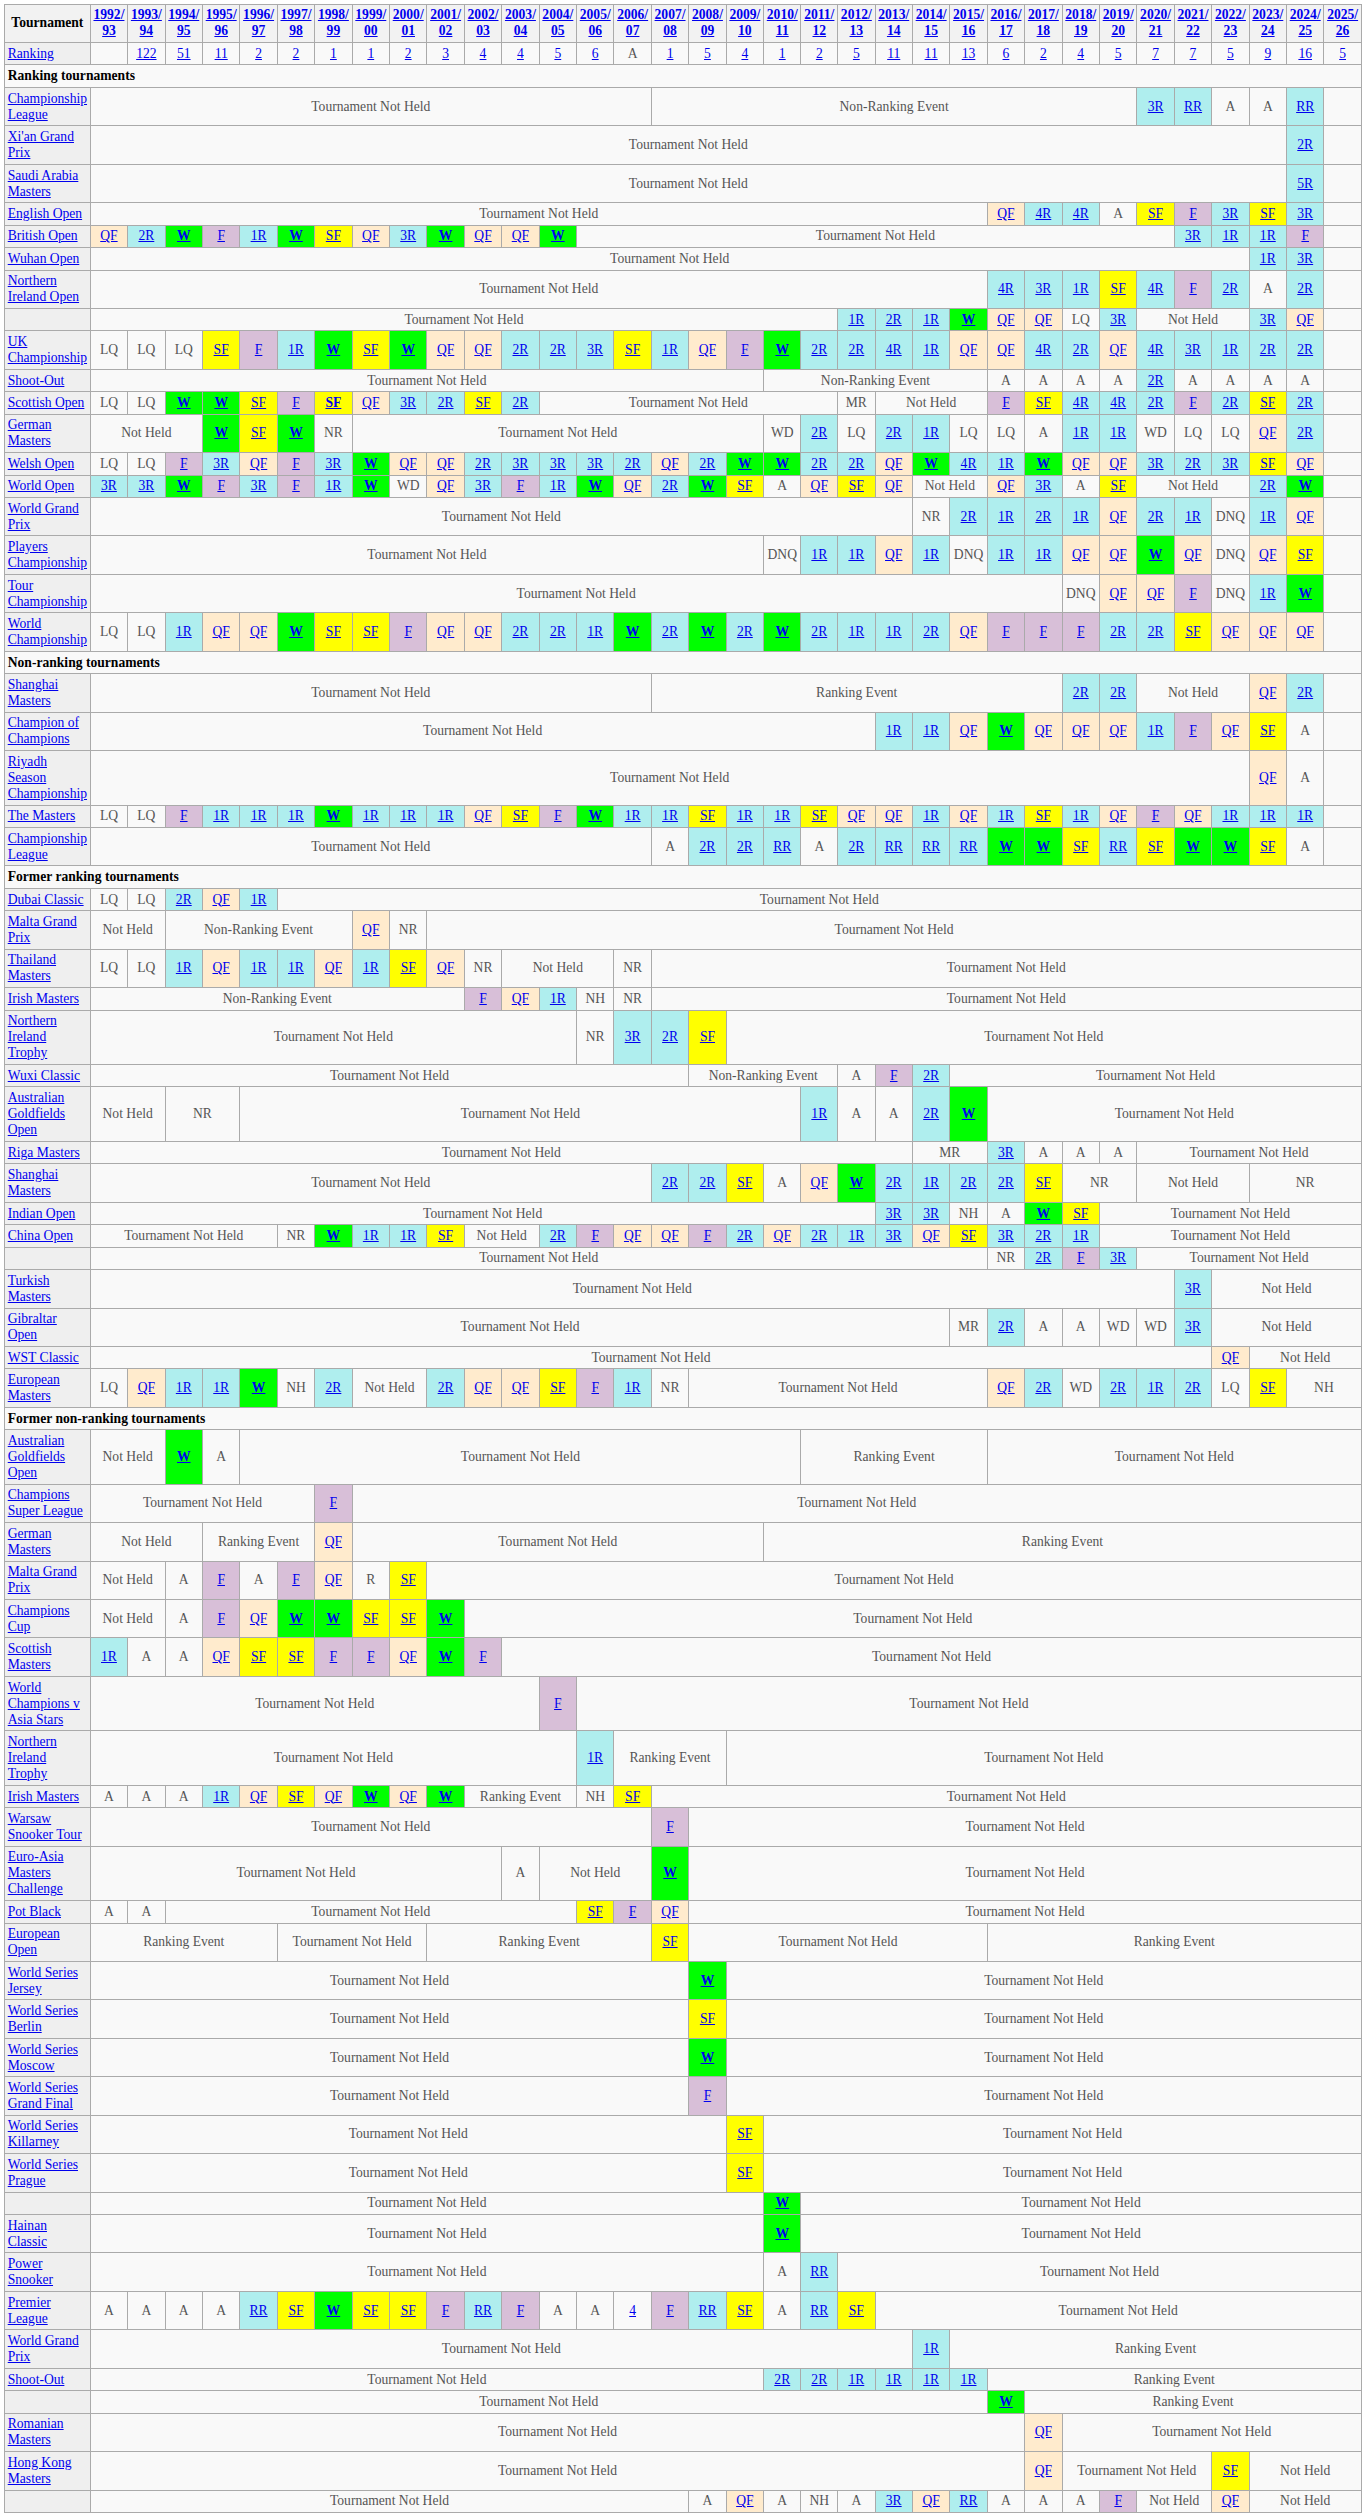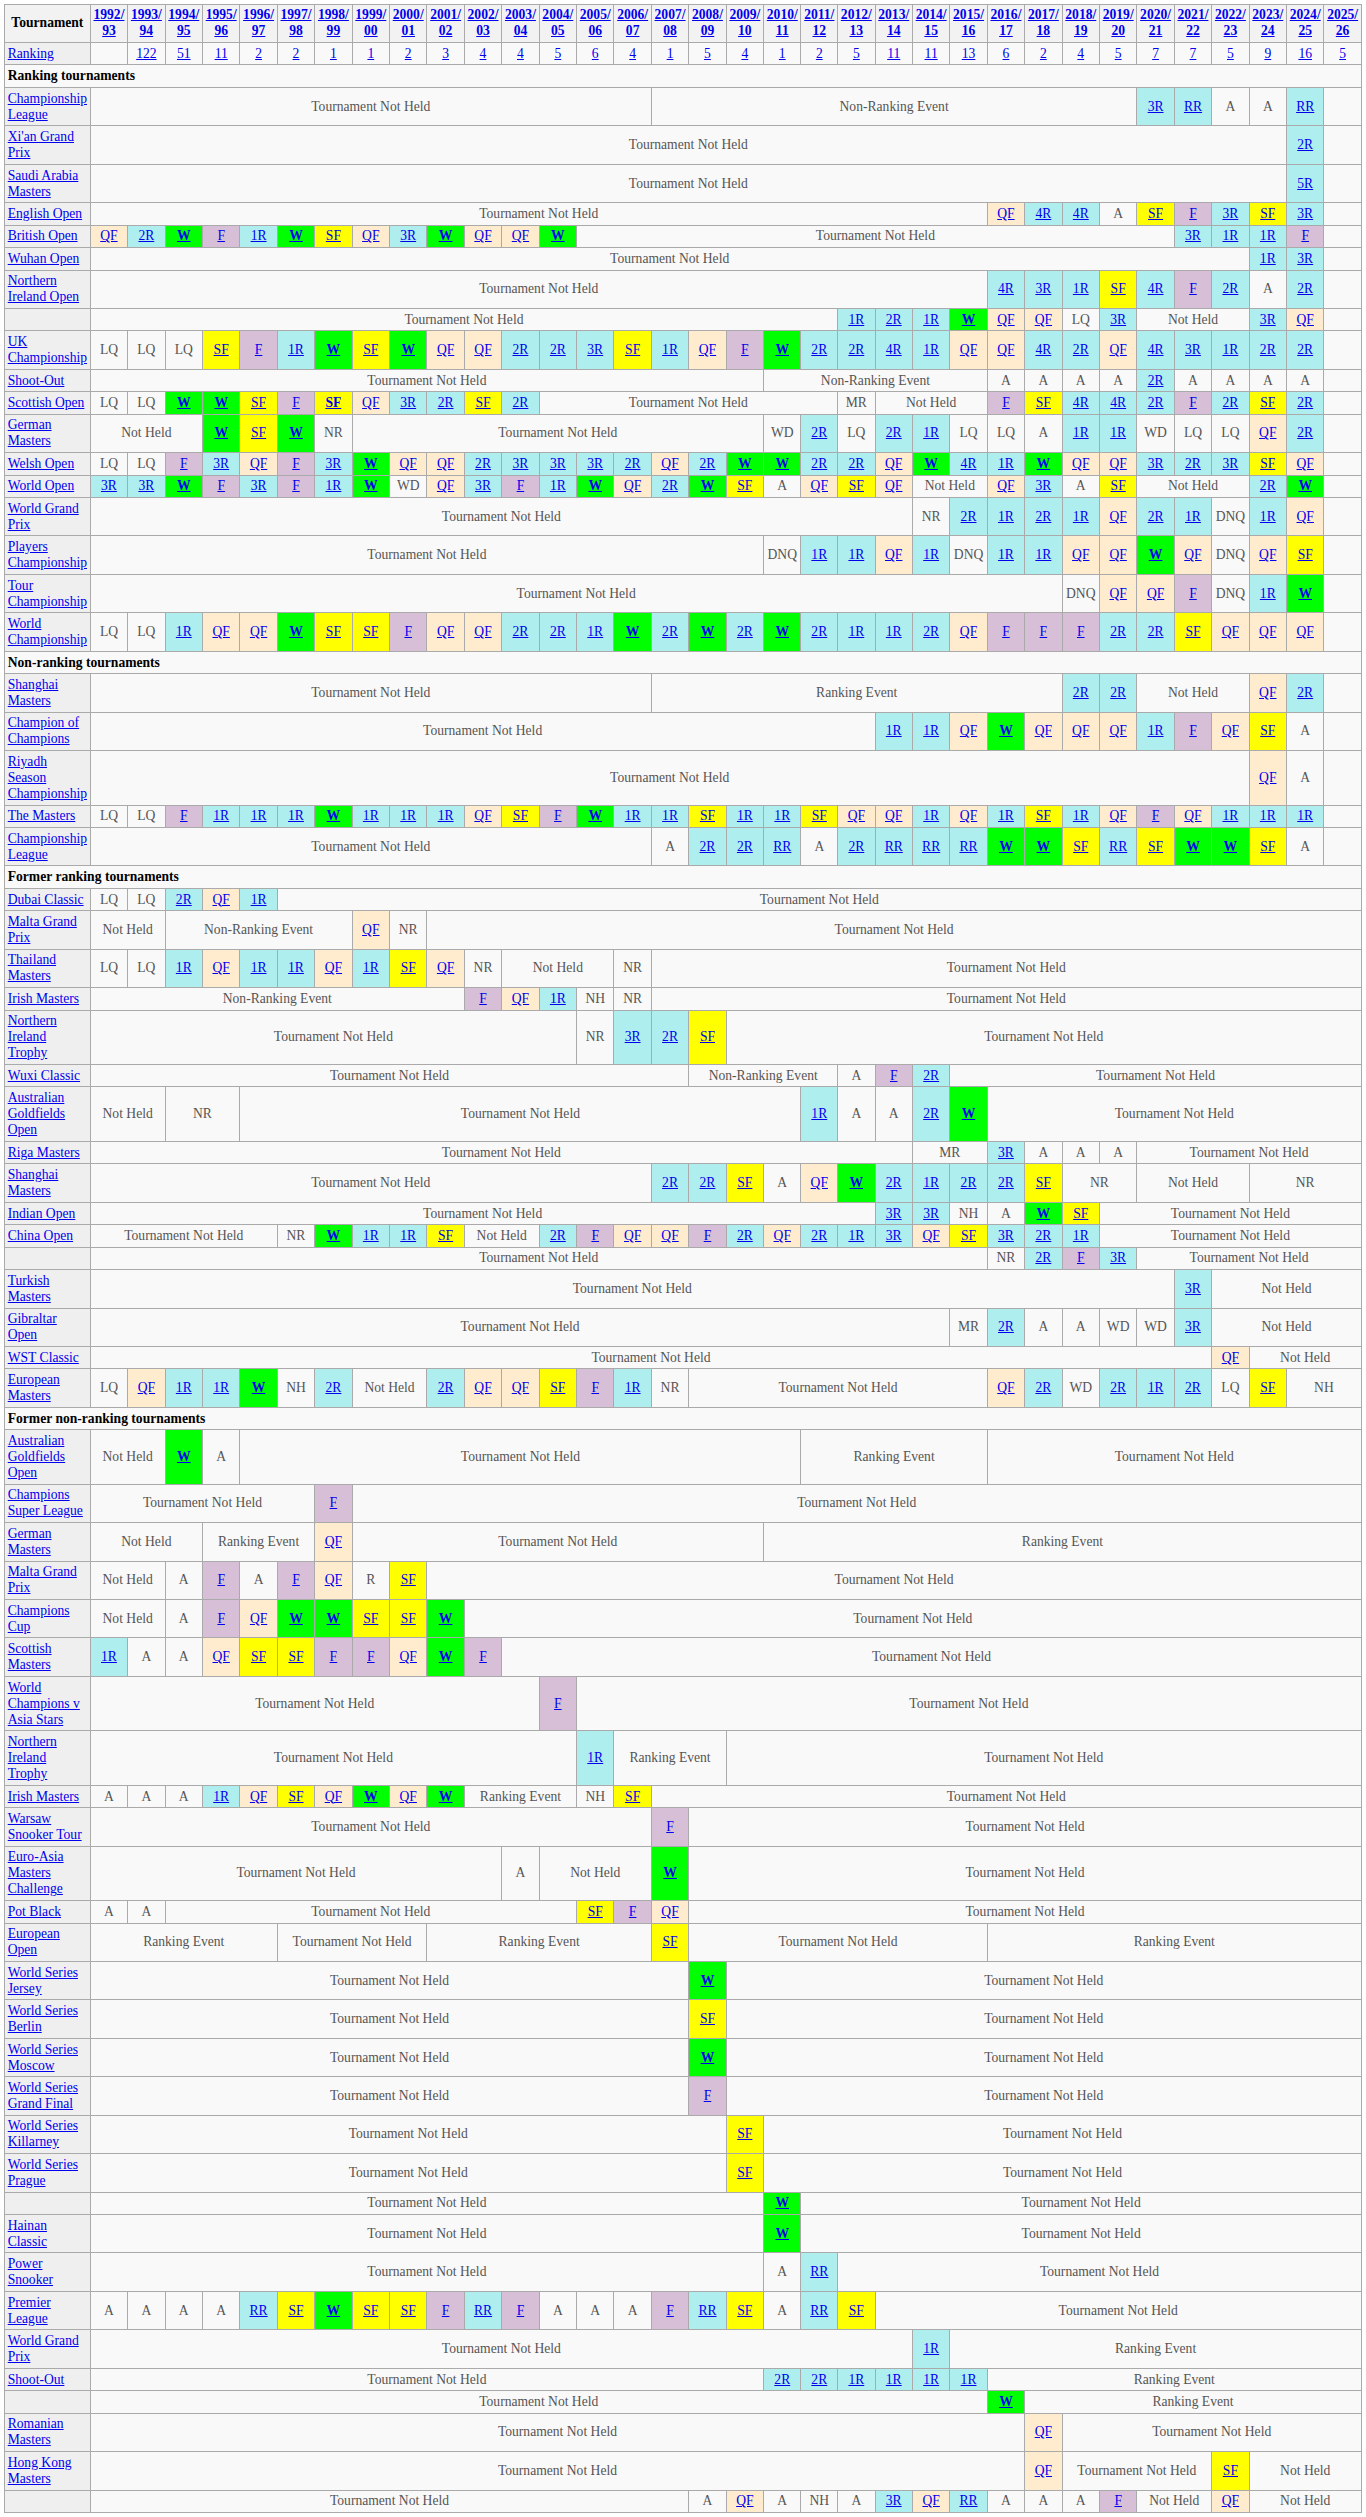Ranking | 2006/ 07: A -> 4
Premier League | 2006/ 07: 4 -> A
